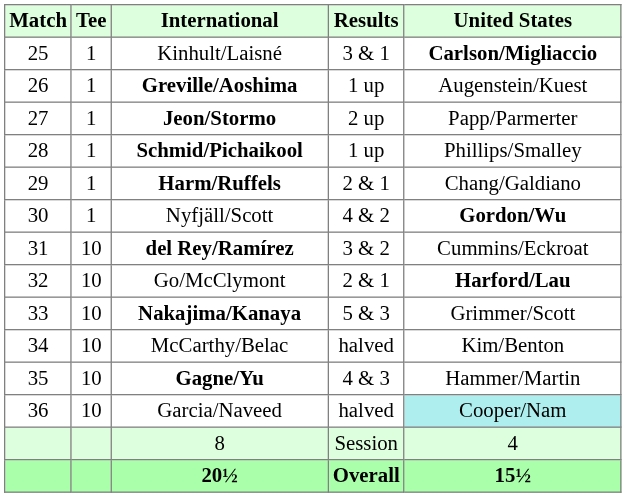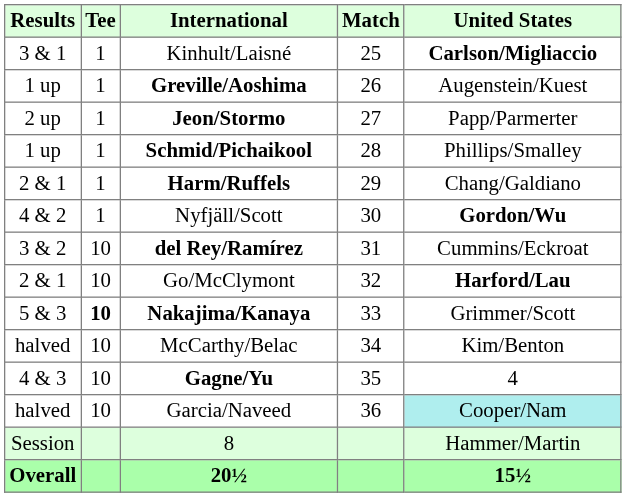columns swapped: Match <-> Results
Nakajima/Kanaya | Tee: normal -> bold
Gagne/Yu | United States: Hammer/Martin -> 4
8 | United States: 4 -> Hammer/Martin
